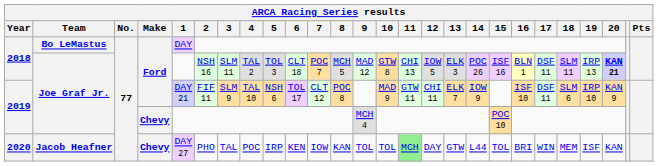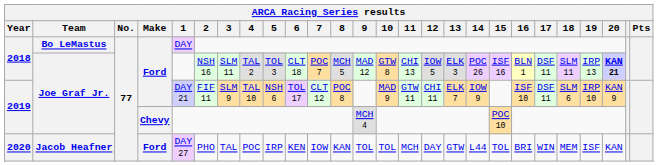2020 | Make: Chevy -> Ford
2020 | 11: lightgreen background -> no background
